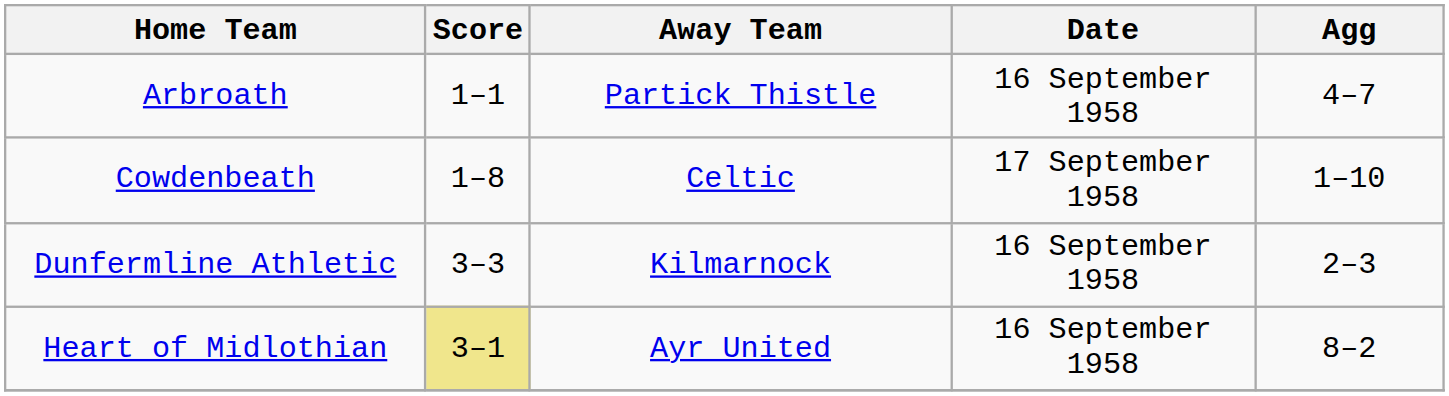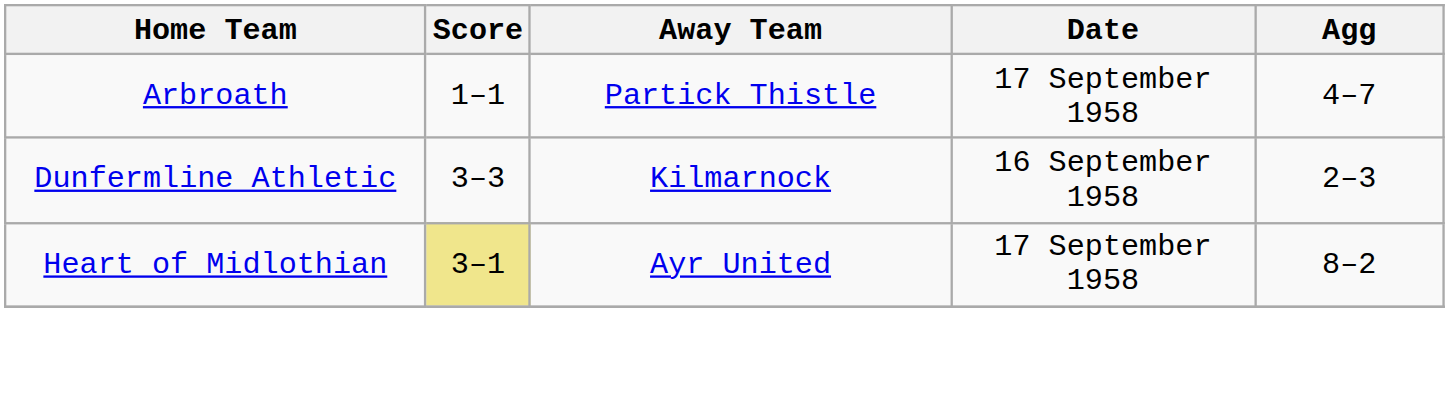Arbroath | Date: 16 September 1958 -> 17 September 1958
- row: Cowdenbeath | 1–8 | Celtic | 17 September 1958 | 1–10
Heart of Midlothian | Date: 16 September 1958 -> 17 September 1958
